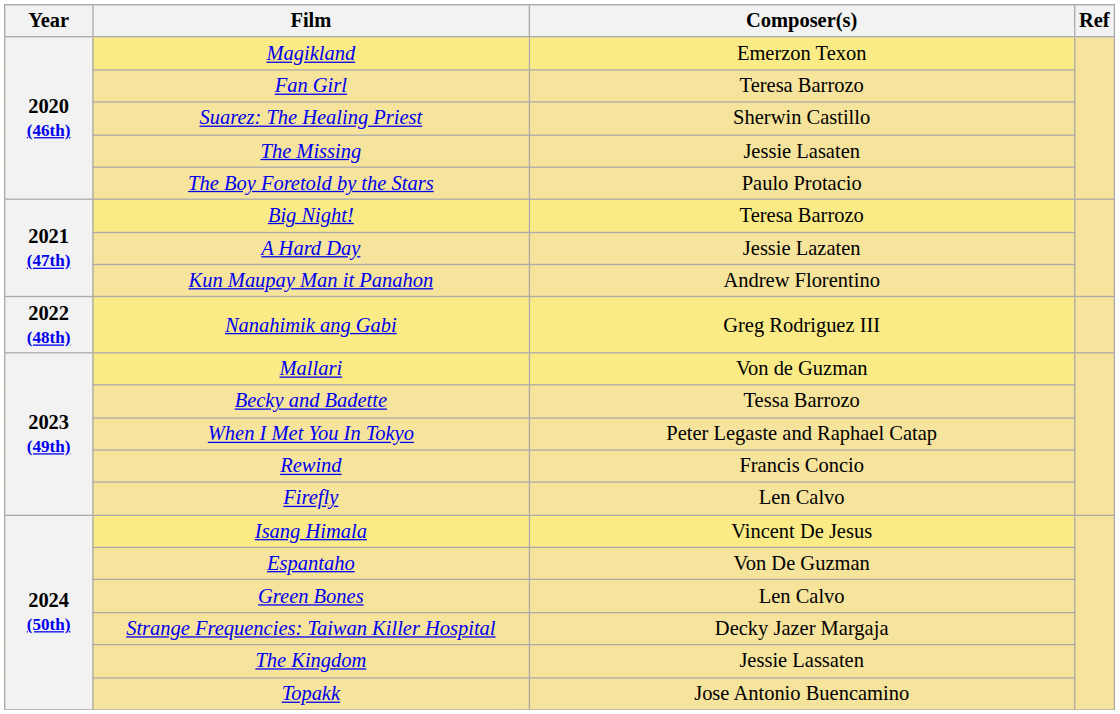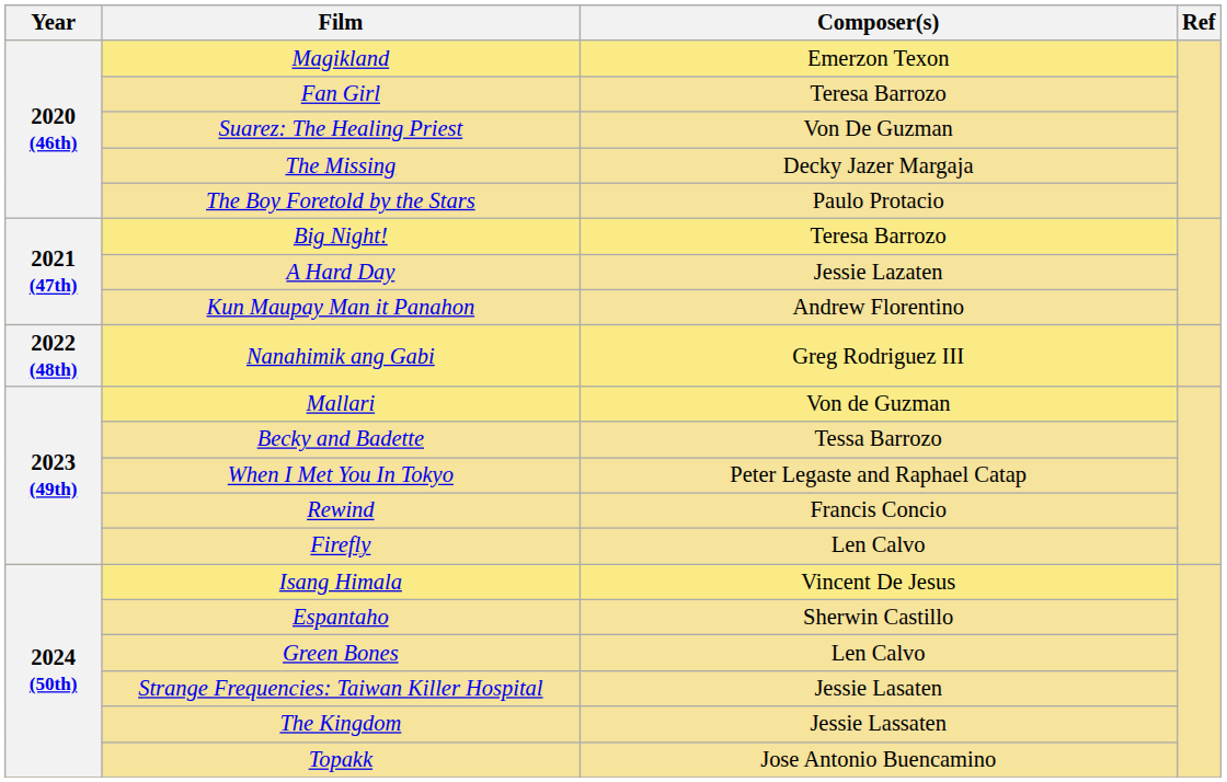Suarez: The Healing Priest | Composer(s): Sherwin Castillo -> Von De Guzman
The Missing | Composer(s): Jessie Lasaten -> Decky Jazer Margaja
Espantaho | Composer(s): Von De Guzman -> Sherwin Castillo
Strange Frequencies: Taiwan Killer Hospital | Composer(s): Decky Jazer Margaja -> Jessie Lasaten
